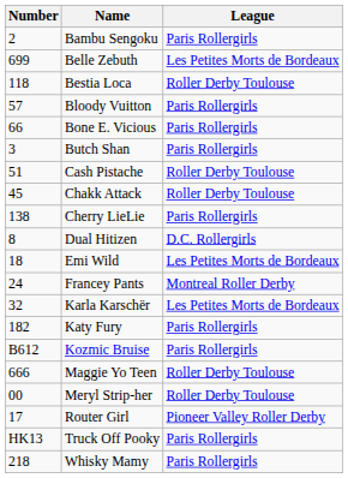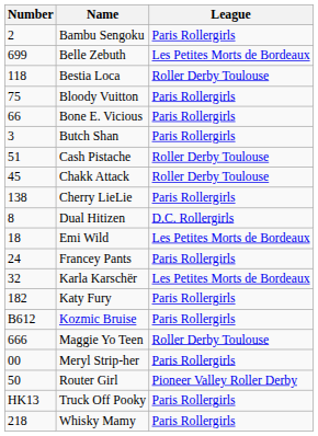Bloody Vuitton | Number: 57 -> 75
Francey Pants | League: Montreal Roller Derby -> Paris Rollergirls
Meryl Strip-her | League: Roller Derby Toulouse -> Paris Rollergirls
Router Girl | Number: 17 -> 50
